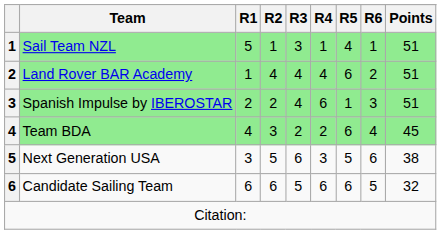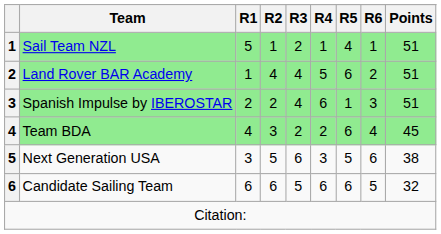Sail Team NZL | R3: 3 -> 2
Land Rover BAR Academy | R4: 4 -> 5
